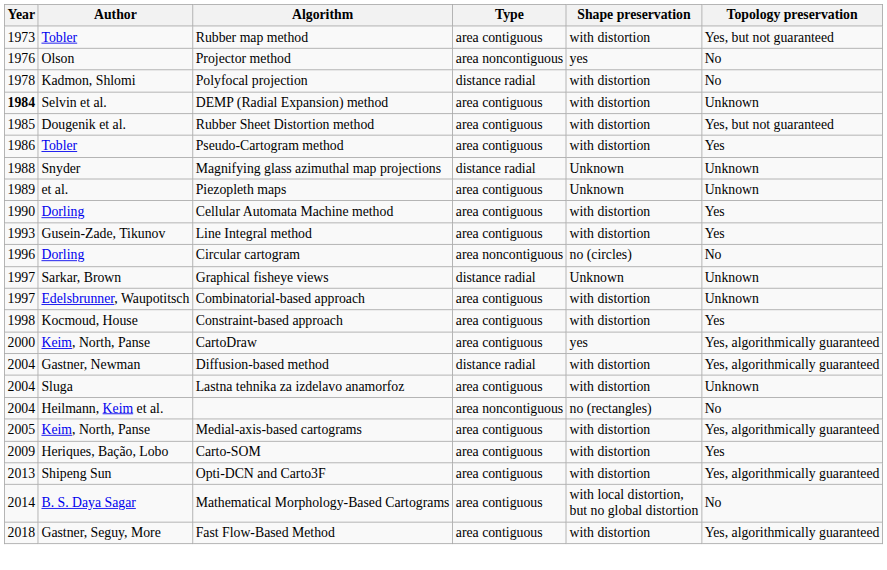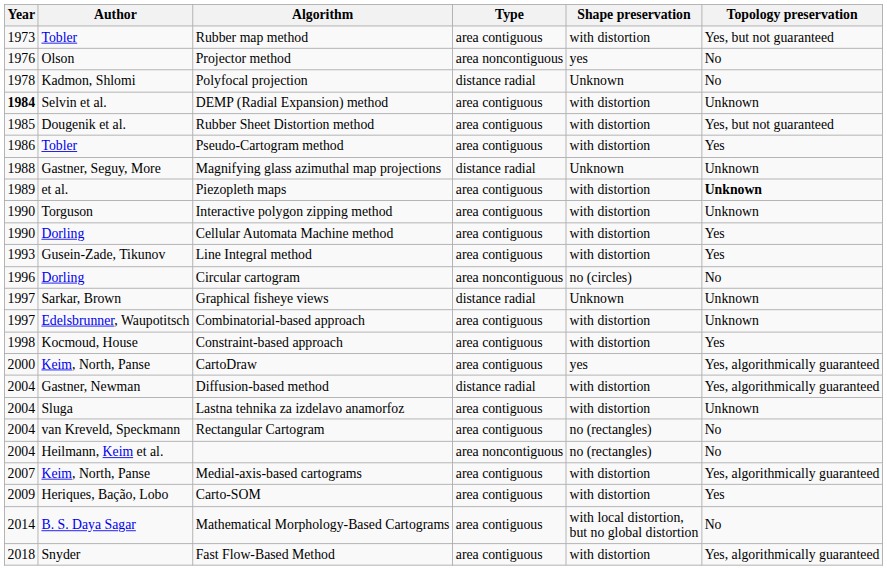Polyfocal projection | Shape preservation: with distortion -> Unknown
Magnifying glass azimuthal map projections | Author: Snyder -> Gastner, Seguy, More
Piezopleth maps | Shape preservation: Unknown -> with distortion
Piezopleth maps | Topology preservation: normal -> bold
+ row: 1990 | Torguson | Interactive polygon zipping method | area contiguous | with distortion | Unknown
+ row: 2004 | van Kreveld, Speckmann | Rectangular Cartogram | area contiguous | no (rectangles) | No
Medial-axis-based cartograms | Year: 2005 -> 2007
- row: 2013 | Shipeng Sun | Opti-DCN and Carto3F | area contiguous | with distortion | Yes, algorithmically guaranteed
Fast Flow-Based Method | Author: Gastner, Seguy, More -> Snyder
